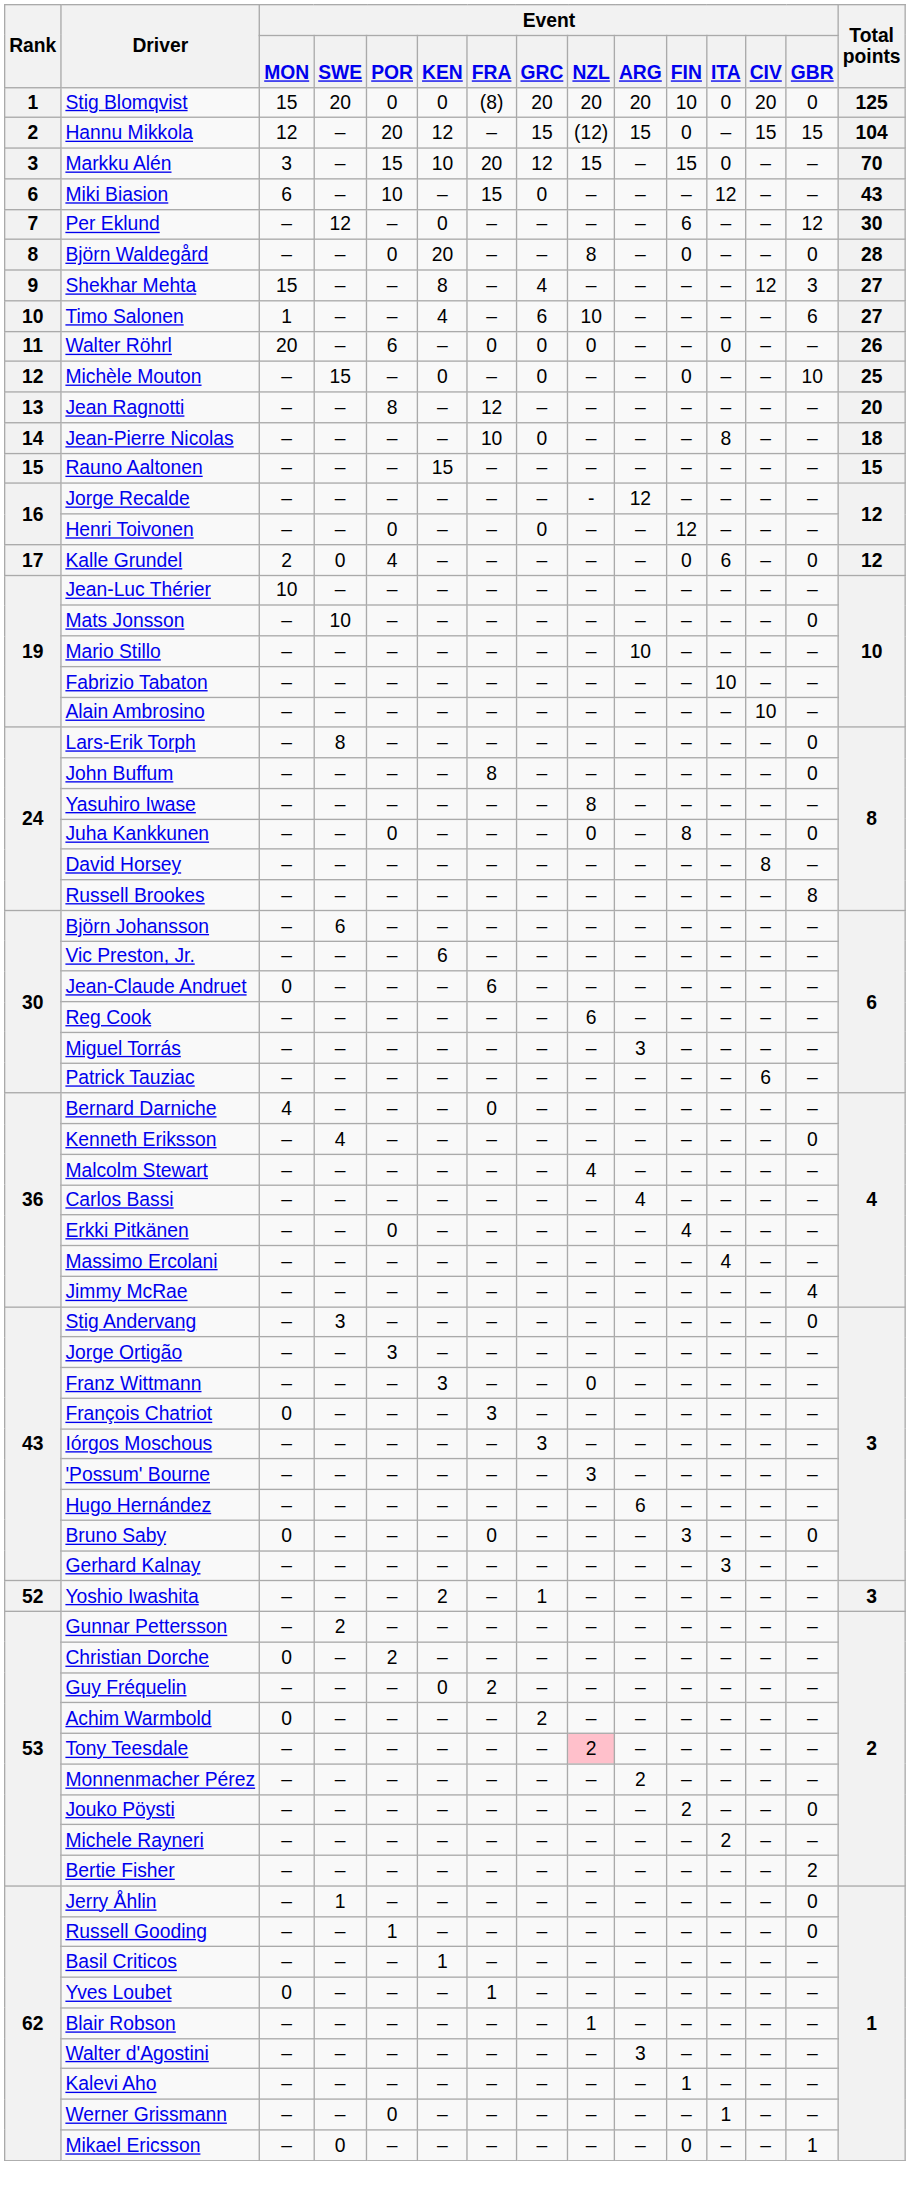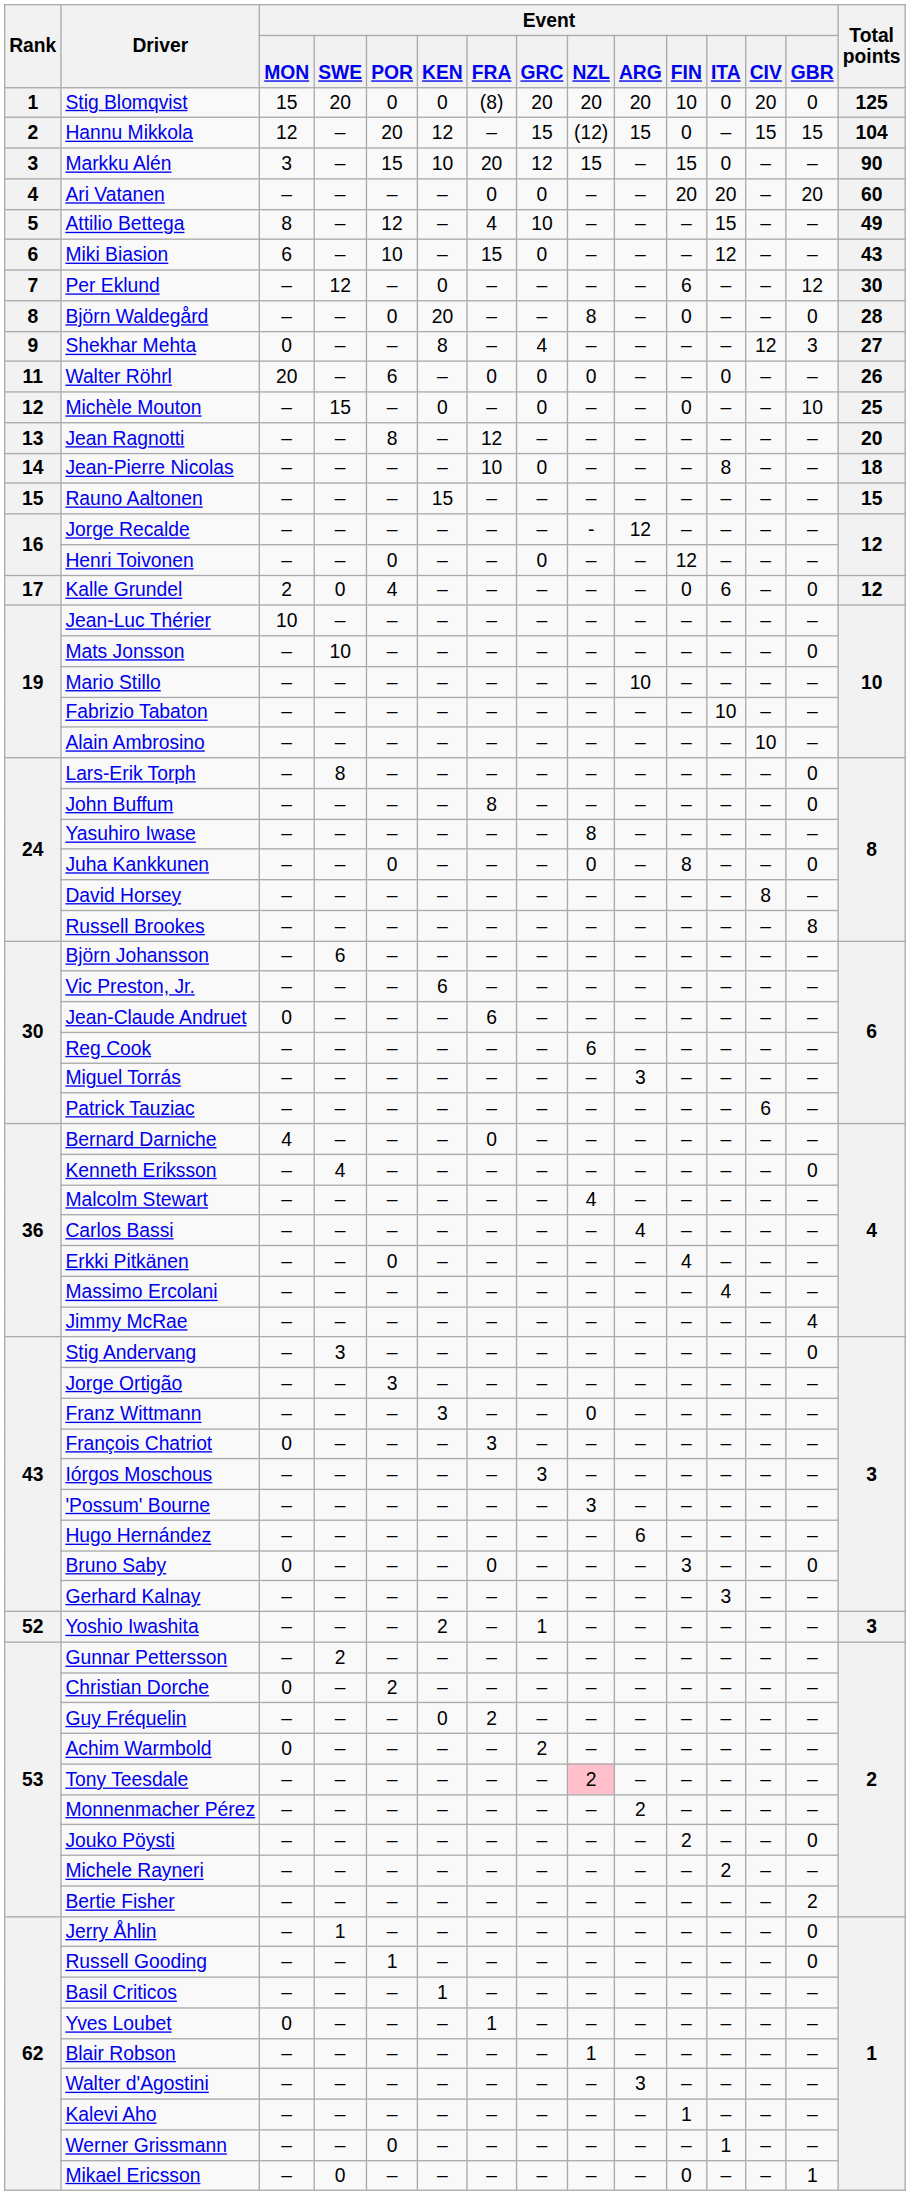Markku Alén | Total points: 70 -> 90
+ row: 4 | Ari Vatanen | – | – | – | – | 0 | 0 | – | – | 20 | 20 | – | 20 | 60
+ row: 5 | Attilio Bettega | 8 | – | 12 | – | 4 | 10 | – | – | – | 15 | – | – | 49
Shekhar Mehta | Event / MON: 15 -> 0
- row: 10 | Timo Salonen | 1 | – | – | 4 | – | 6 | 10 | – | – | – | – | 6 | 27
